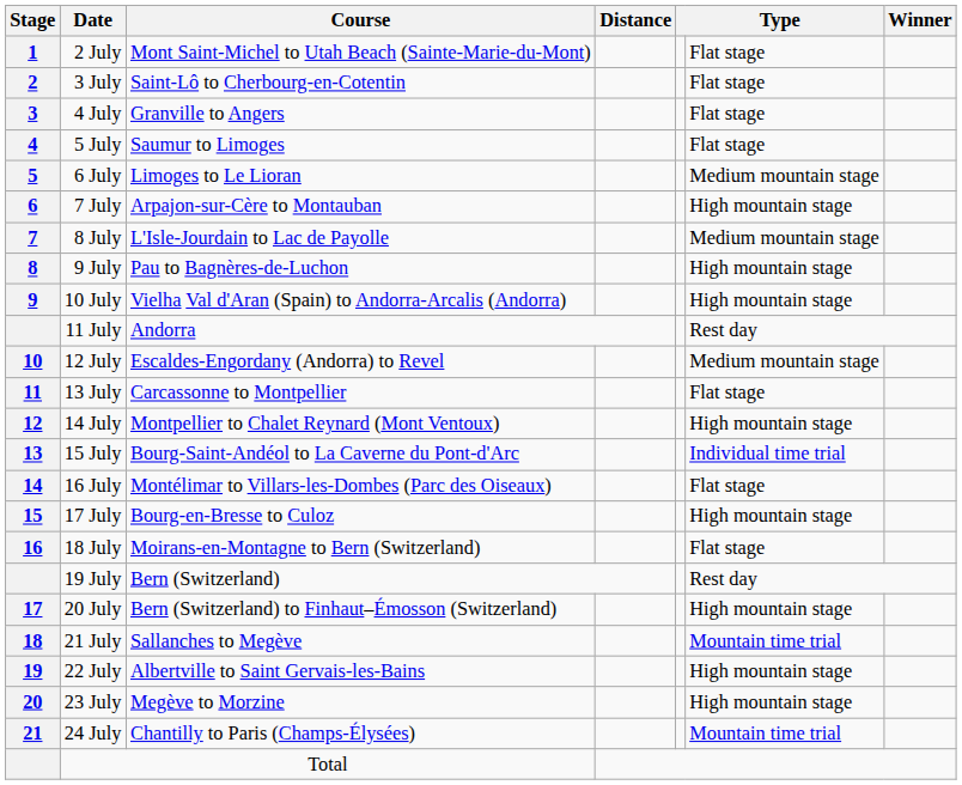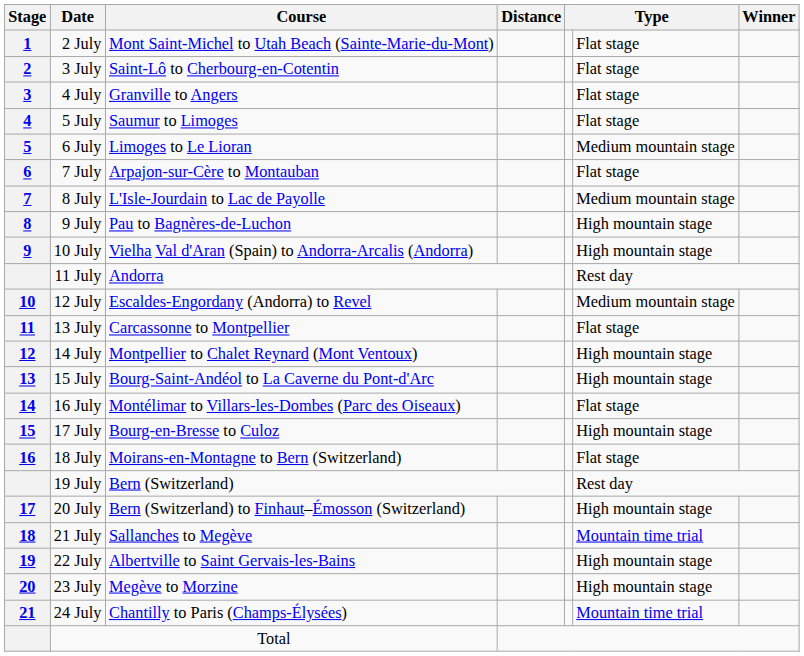7 July | column 6: High mountain stage -> Flat stage
15 July | column 6: Individual time trial -> High mountain stage
